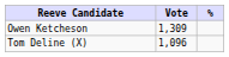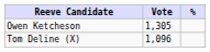Owen Ketcheson | Vote: 1,309 -> 1,305
